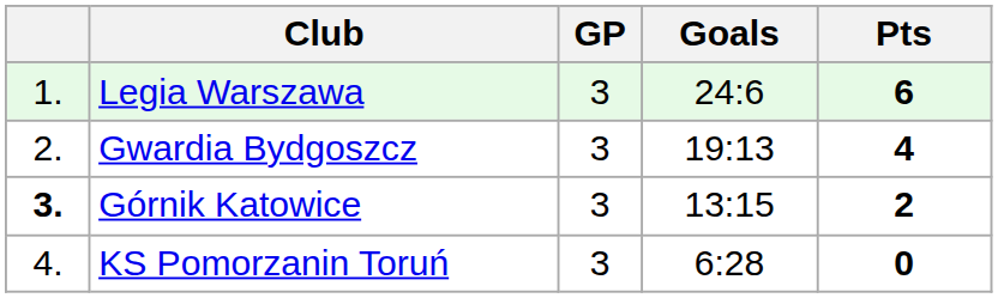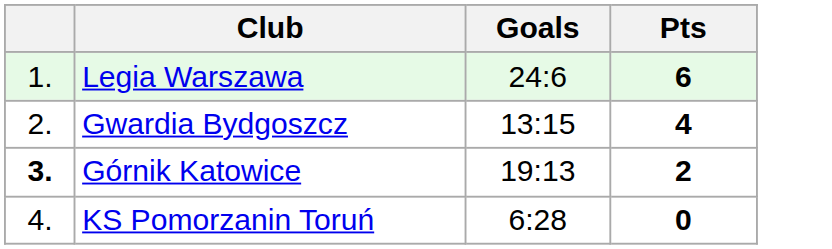- column: GP | 3 | 3 | 3 | 3
Gwardia Bydgoszcz | Goals: 19:13 -> 13:15
Górnik Katowice | Goals: 13:15 -> 19:13
